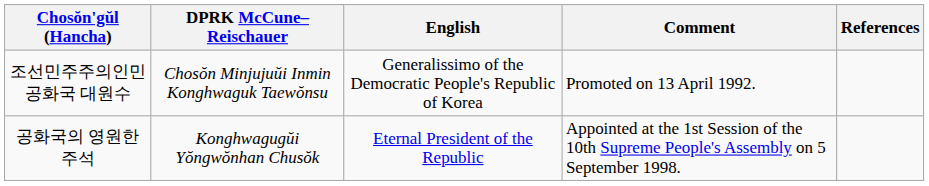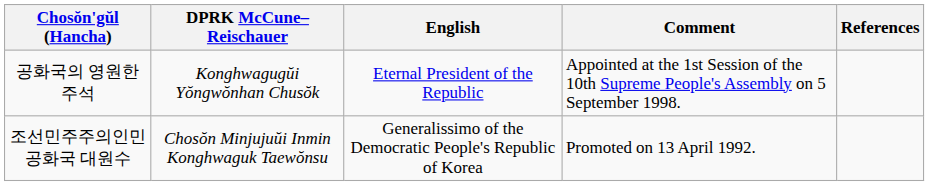rows swapped: 공화국의 영원한 주석 <-> 조선민주주의인민공화국 대원수
